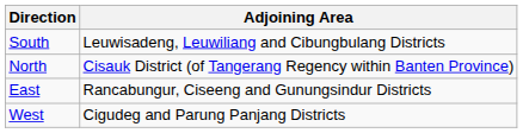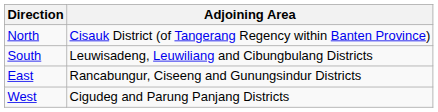rows swapped: North <-> South
